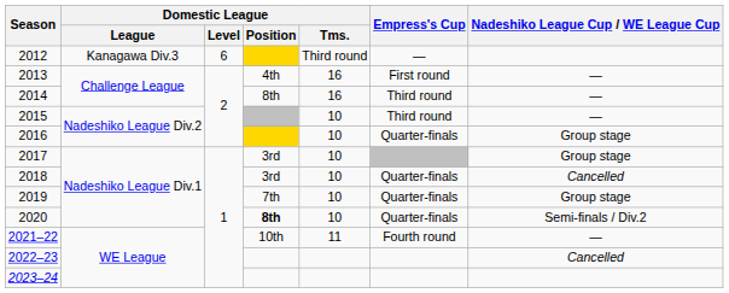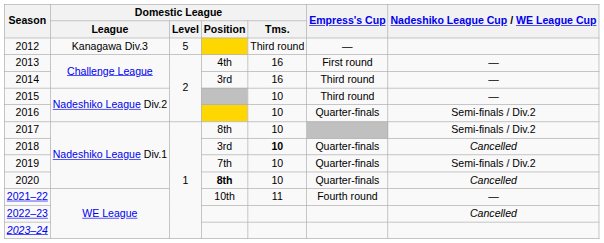2012 | Domestic League / Level: 6 -> 5
2014 | Domestic League / Position: 8th -> 3rd
2016 | Nadeshiko League Cup / WE League Cup: Group stage -> Semi-finals / Div.2
2017 | Domestic League / Position: 3rd -> 8th
2017 | Nadeshiko League Cup / WE League Cup: Group stage -> Semi-finals / Div.2
2018 | Domestic League / Tms.: normal -> bold
2019 | Nadeshiko League Cup / WE League Cup: Group stage -> Semi-finals / Div.2
2020 | Nadeshiko League Cup / WE League Cup: Semi-finals / Div.2 -> Cancelled
